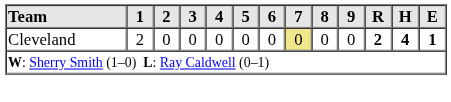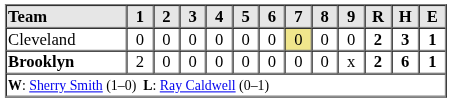Cleveland | 1: 2 -> 0
Cleveland | H: 4 -> 3
+ row: Brooklyn | 2 | 0 | 0 | 0 | 0 | 0 | 0 | 0 | x | 2 | 6 | 1
